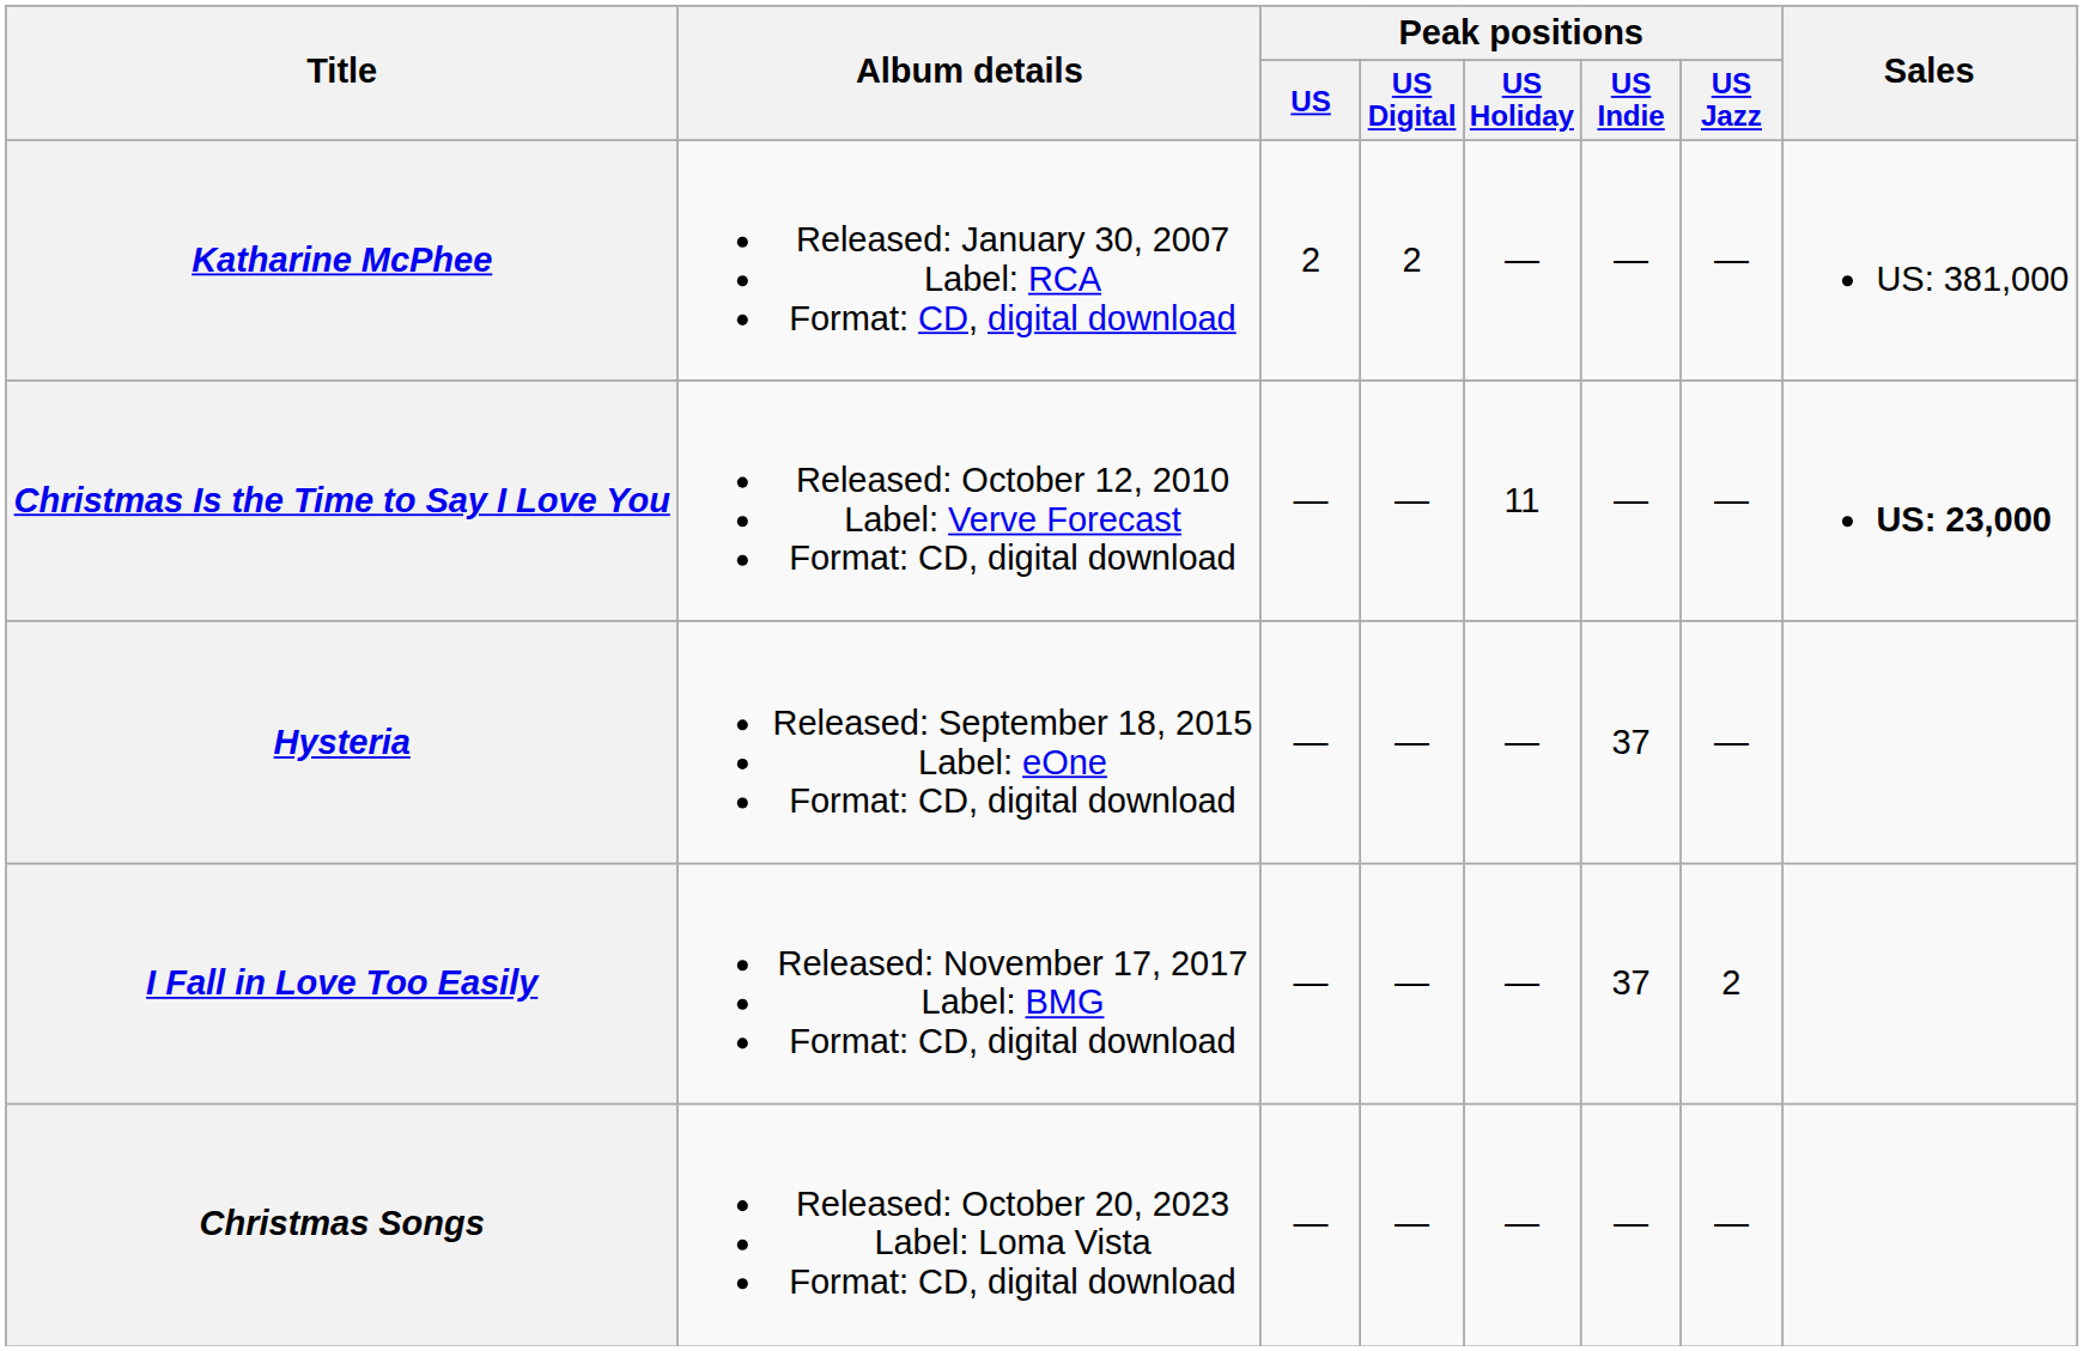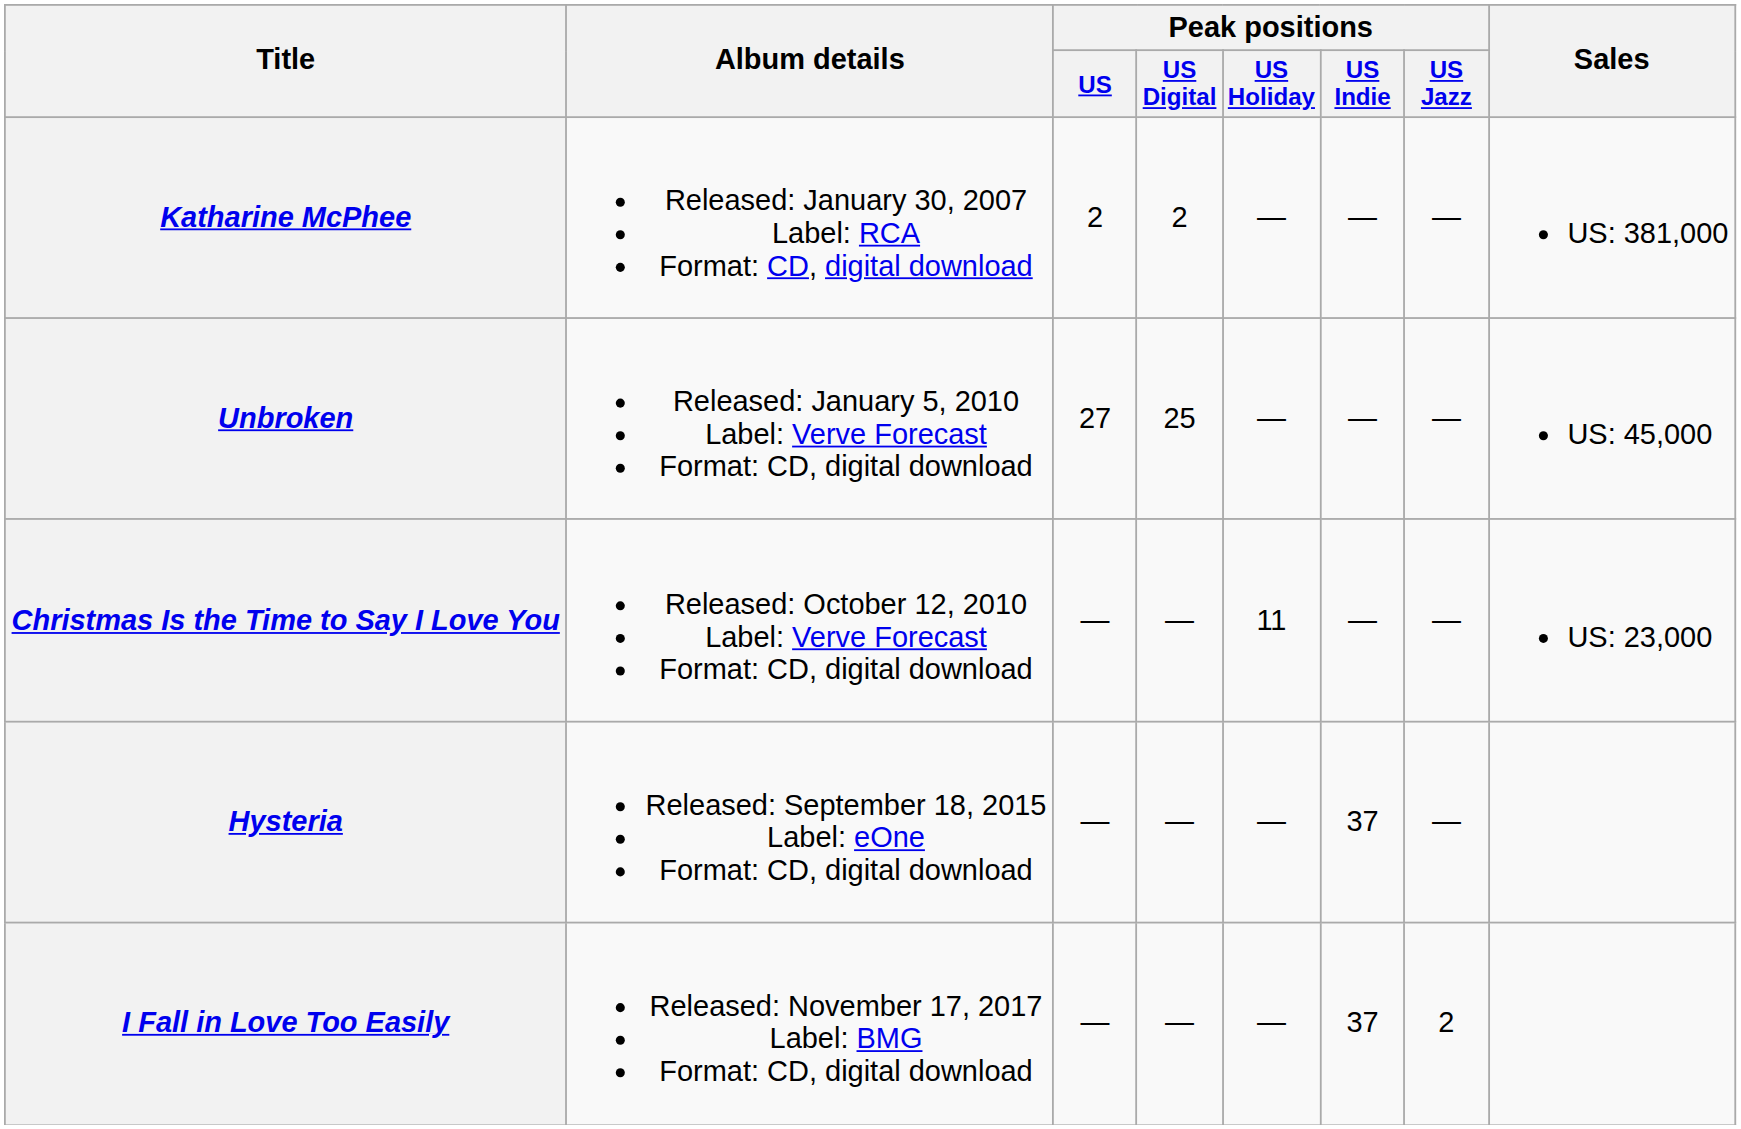+ row: Unbroken | Released: January 5, 2010 Label: Verve Forecast Format: CD, digital download | 27 | 25 | — | — | — | US: 45,000
Christmas Is the Time to Say I Love You | Sales: bold -> normal
- row: Christmas Songs | Released: October 20, 2023 Label: Loma Vista Format: CD, digital download | — | — | — | — | —
